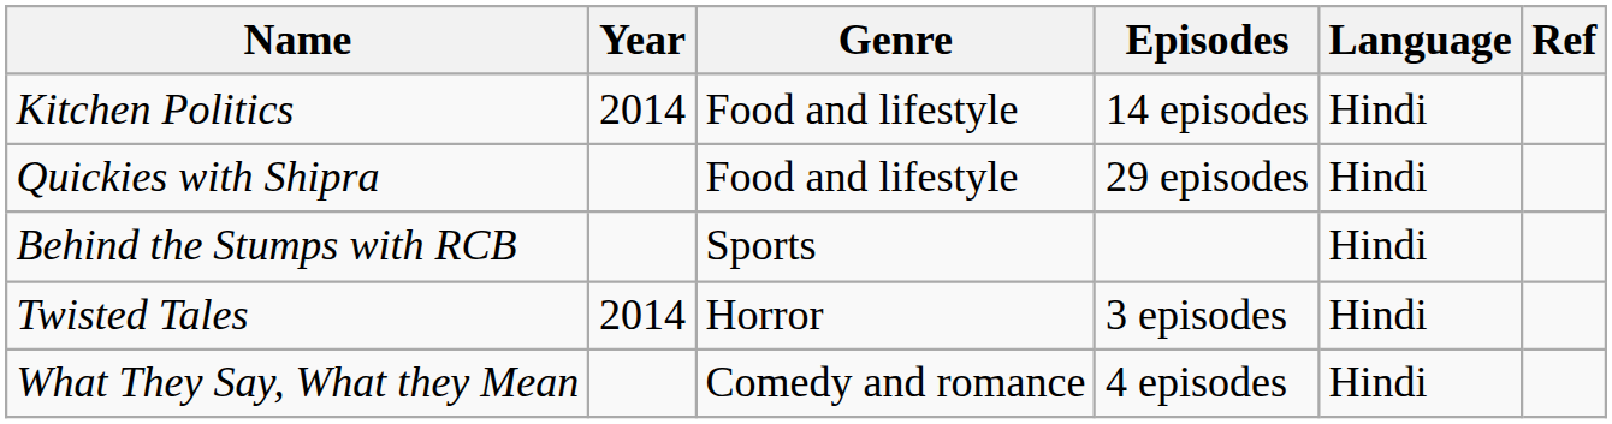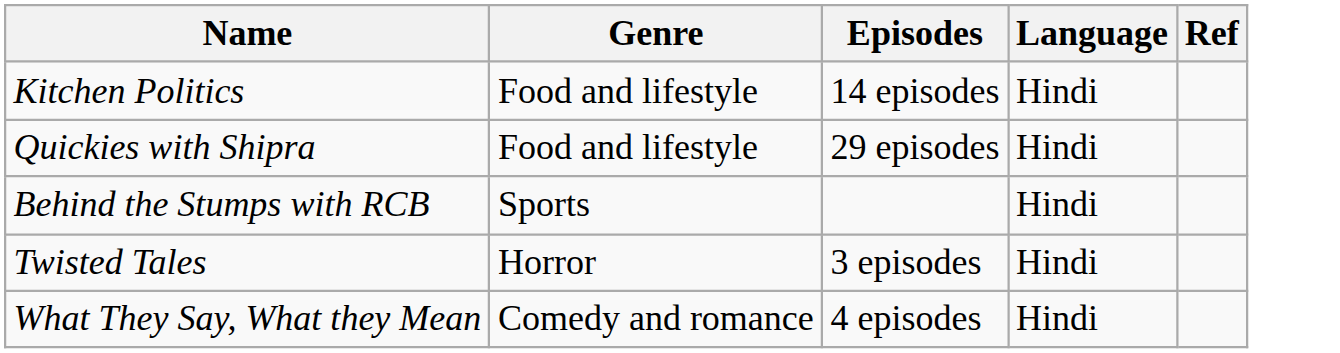- column: Year | 2014 | 2014
